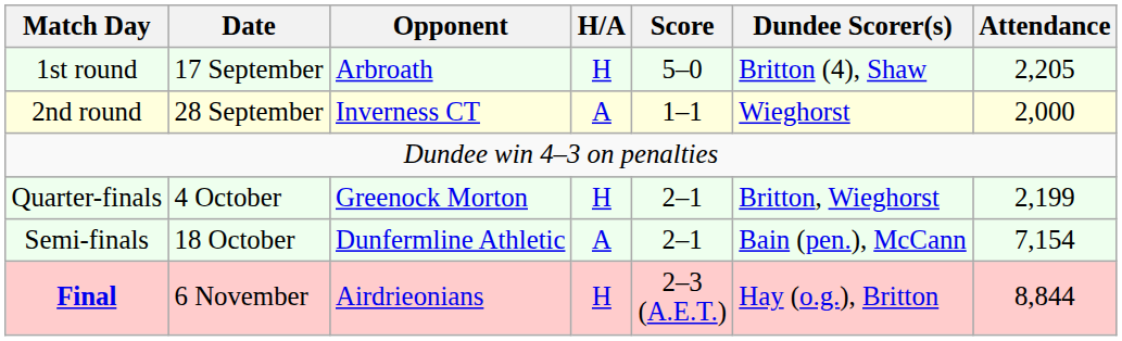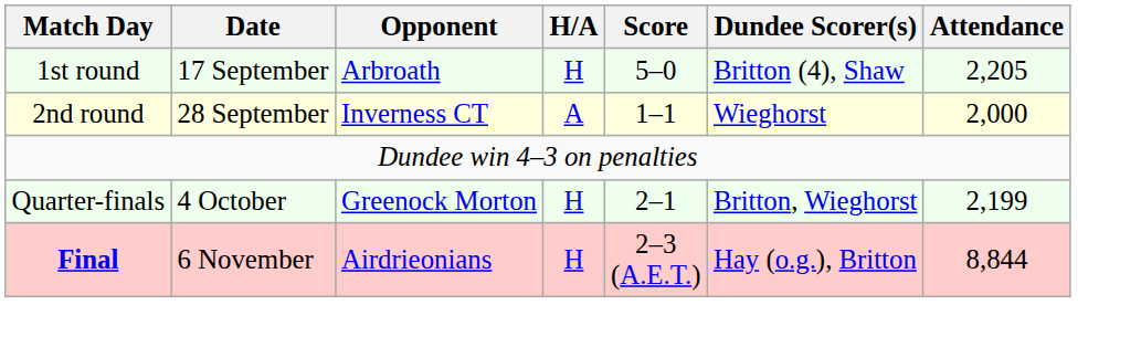- row: Semi-finals | 18 October | Dunfermline Athletic | A | 2–1 | Bain (pen.), McCann | 7,154
